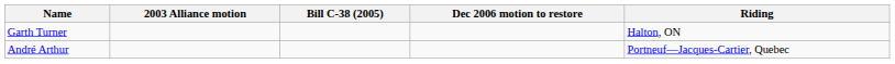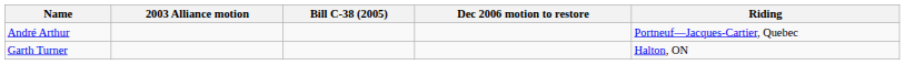rows swapped: André Arthur <-> Garth Turner
